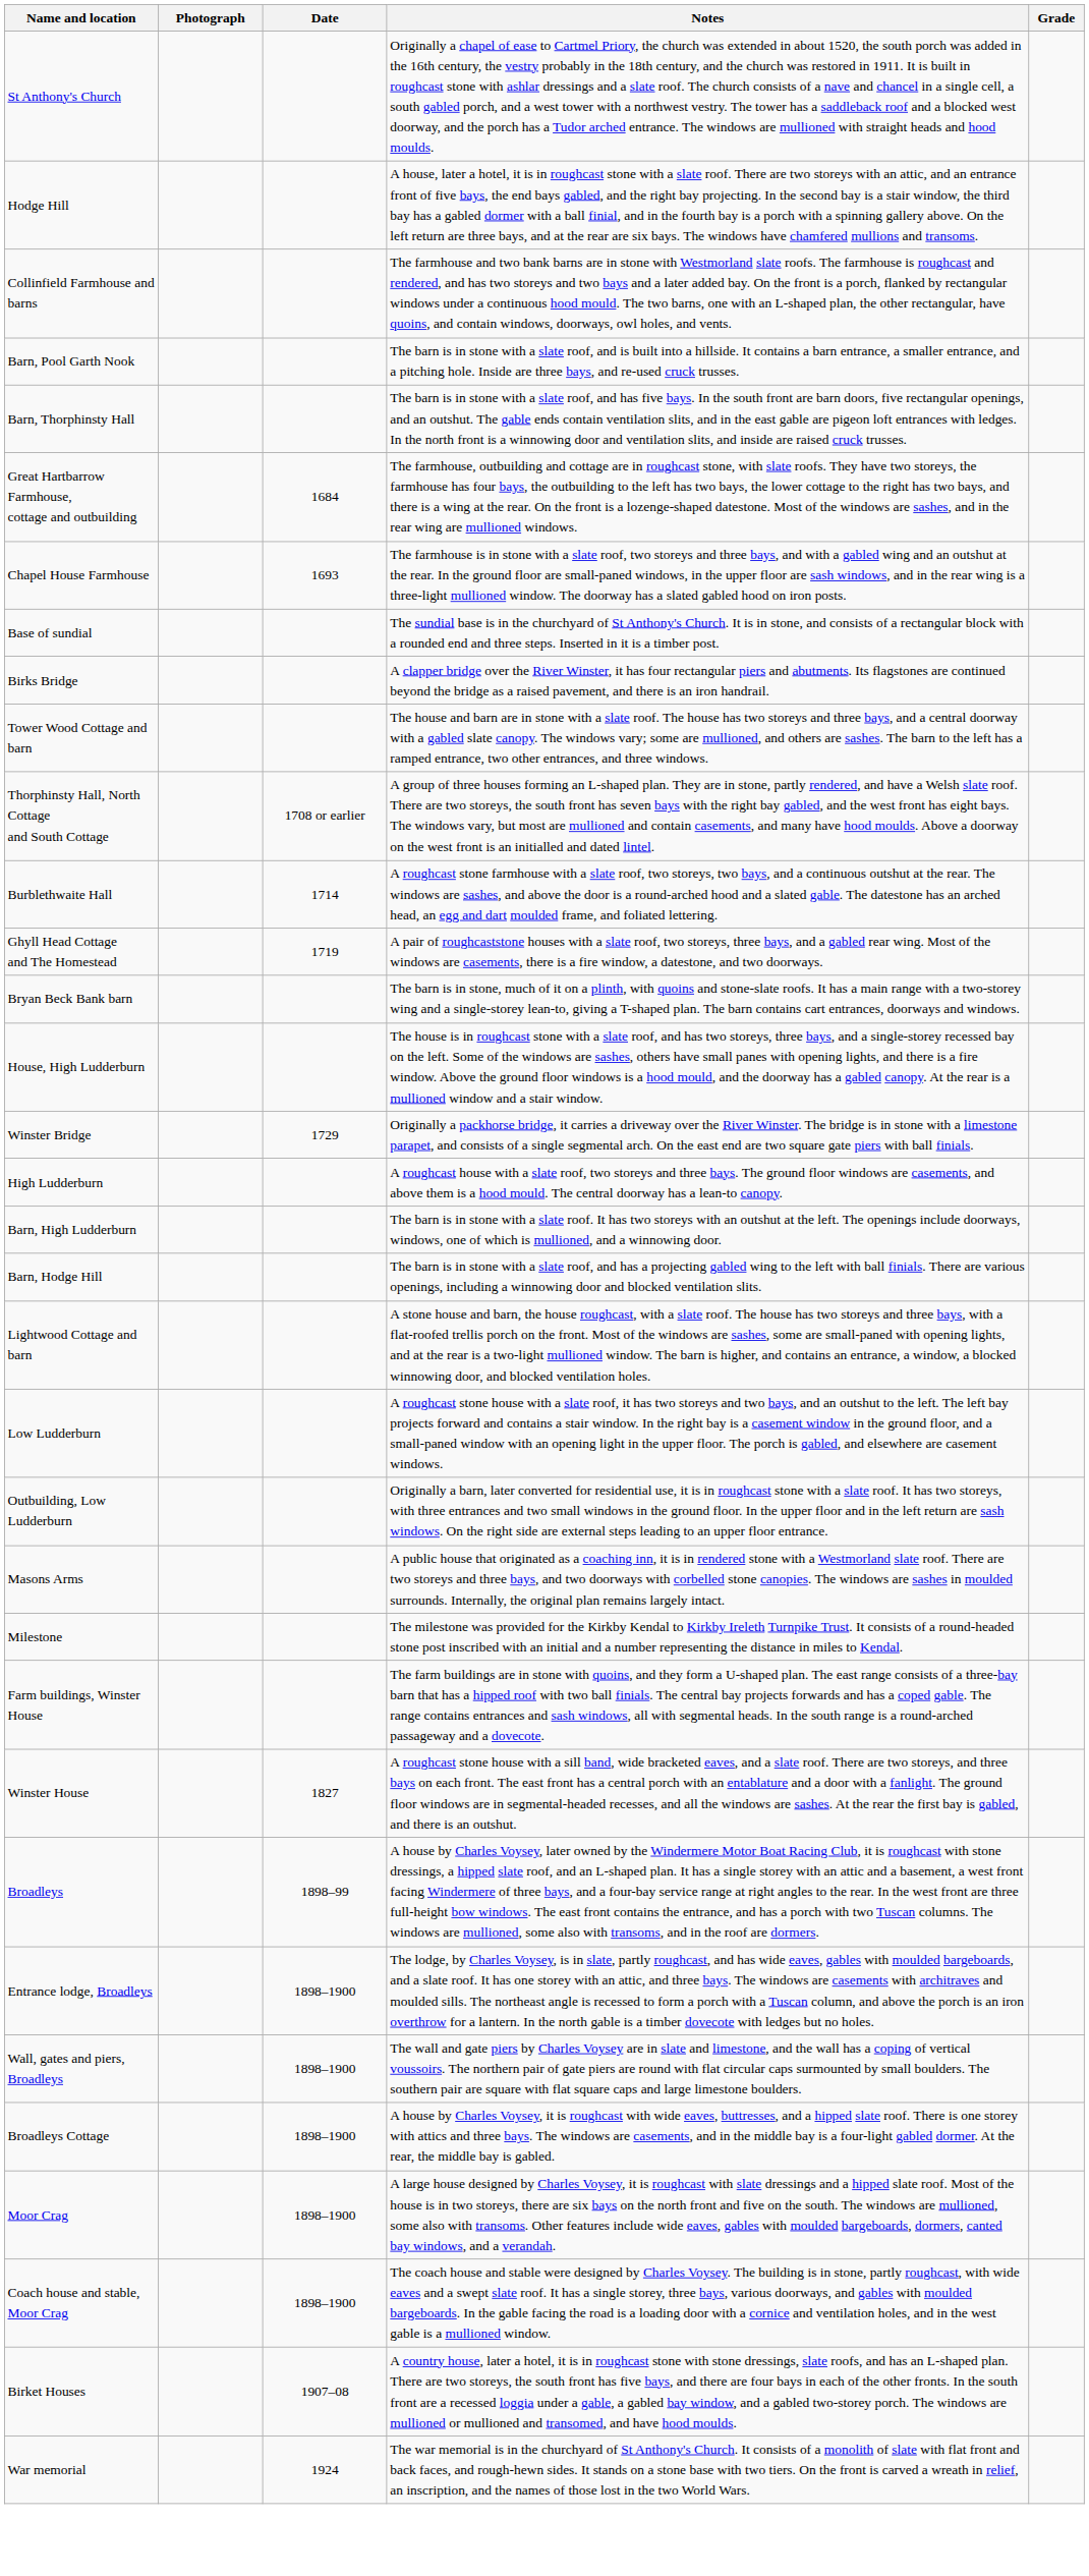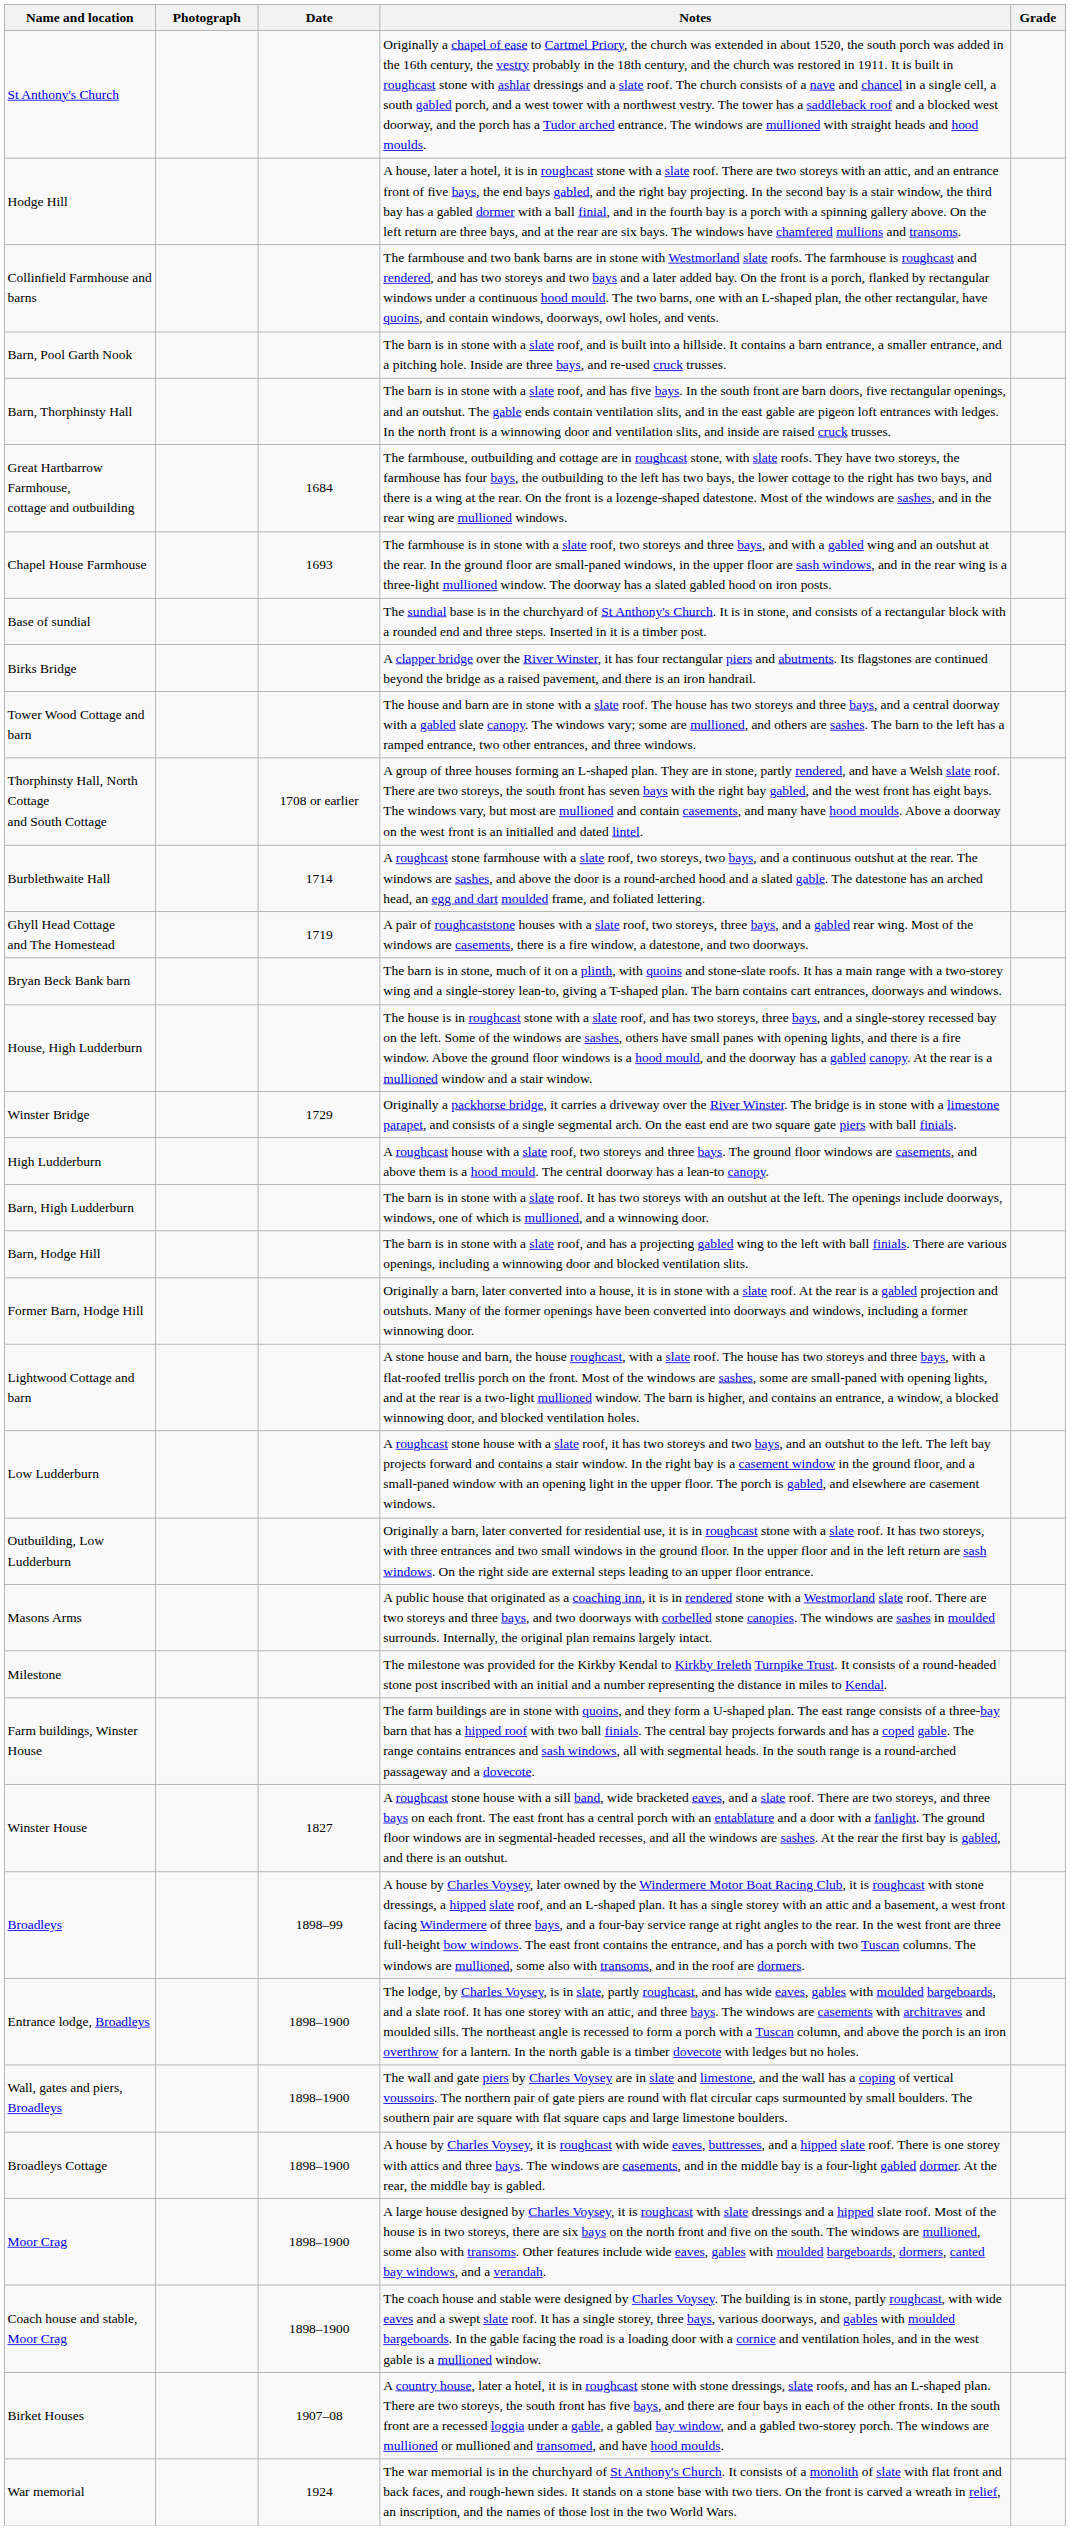+ row: Former Barn, Hodge Hill | Originally a barn, later converted into a house, it is in stone with a slate roof. At the rear is a gabled projection and outshuts. Many of the former openings have been converted into doorways and windows, including a former winnowing door.
